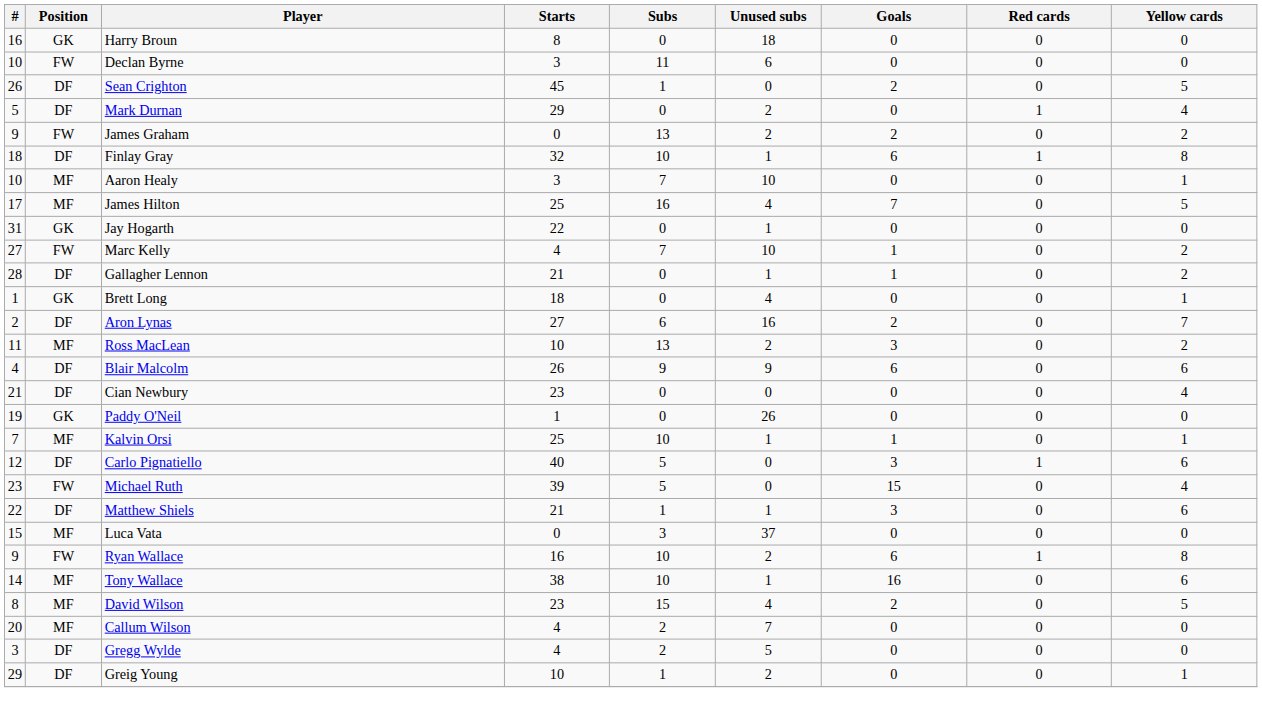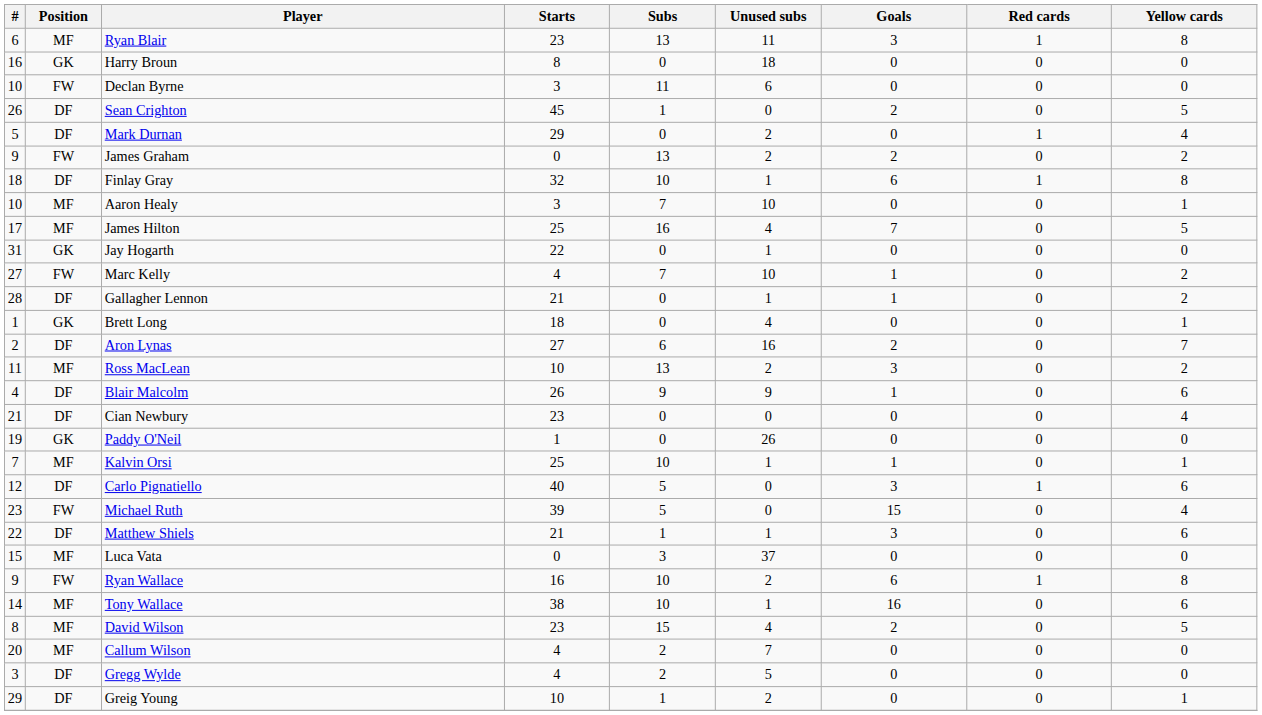+ row: 6 | MF | Ryan Blair | 23 | 13 | 11 | 3 | 1 | 8
Blair Malcolm | Goals: 6 -> 1
